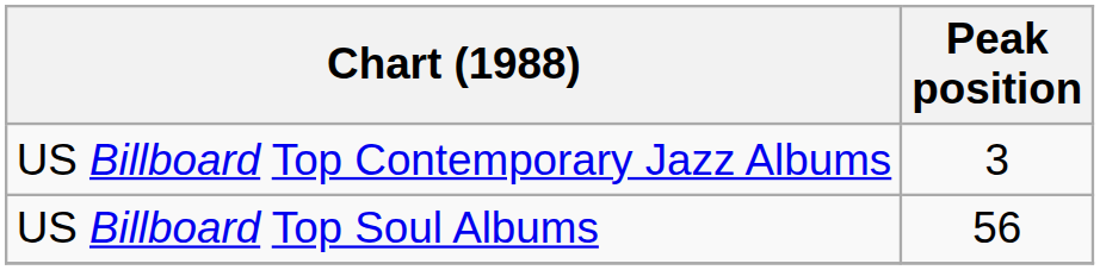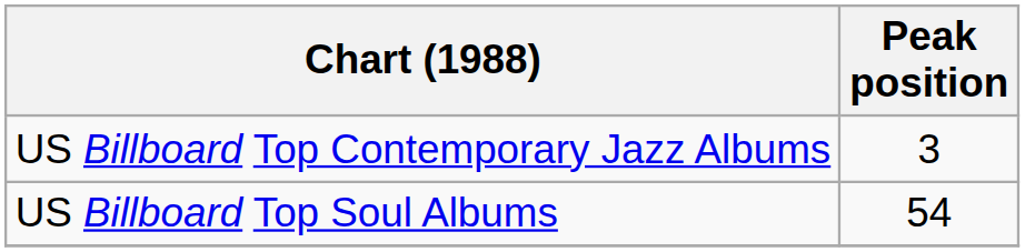US Billboard Top Soul Albums | Peak position: 56 -> 54
